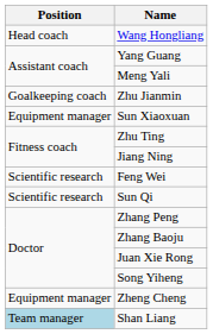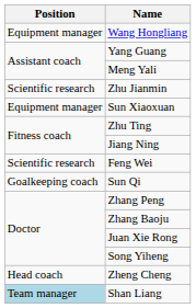Wang Hongliang | Position: Head coach -> Equipment manager
Zhu Jianmin | Position: Goalkeeping coach -> Scientific research
Sun Qi | Position: Scientific research -> Goalkeeping coach
Zheng Cheng | Position: Equipment manager -> Head coach
